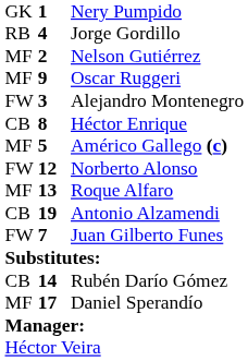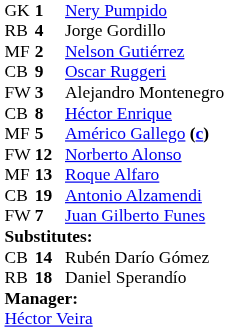Oscar Ruggeri | column 1: MF -> CB
Daniel Sperandío | column 1: MF -> RB
Daniel Sperandío | column 2: 17 -> 18
